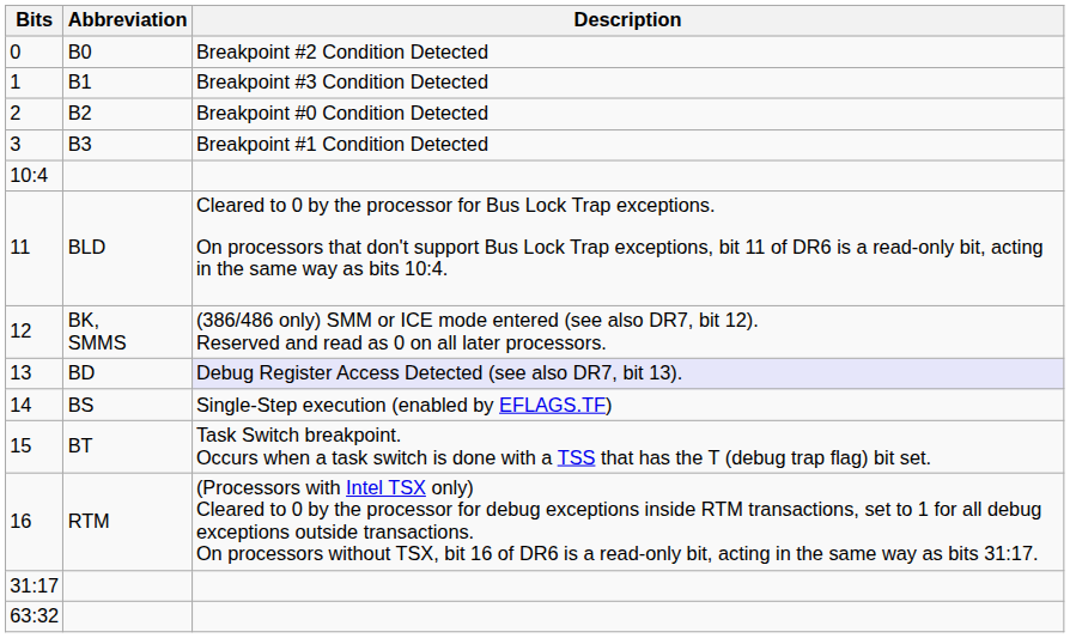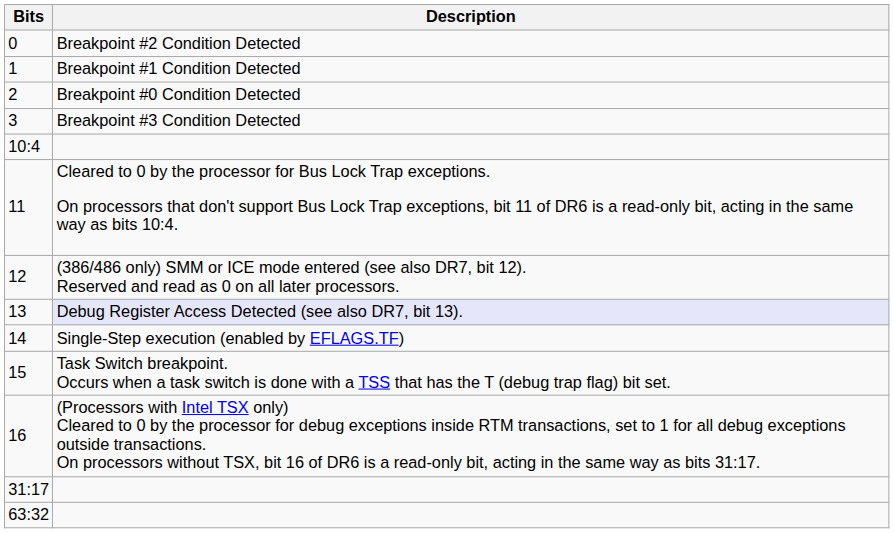- column: Abbreviation | B0 | B1 | B2 | B3 | BLD | BK, SMMS | BD | BS | BT | RTM
1 | Description: Breakpoint #3 Condition Detected -> Breakpoint #1 Condition Detected
3 | Description: Breakpoint #1 Condition Detected -> Breakpoint #3 Condition Detected
